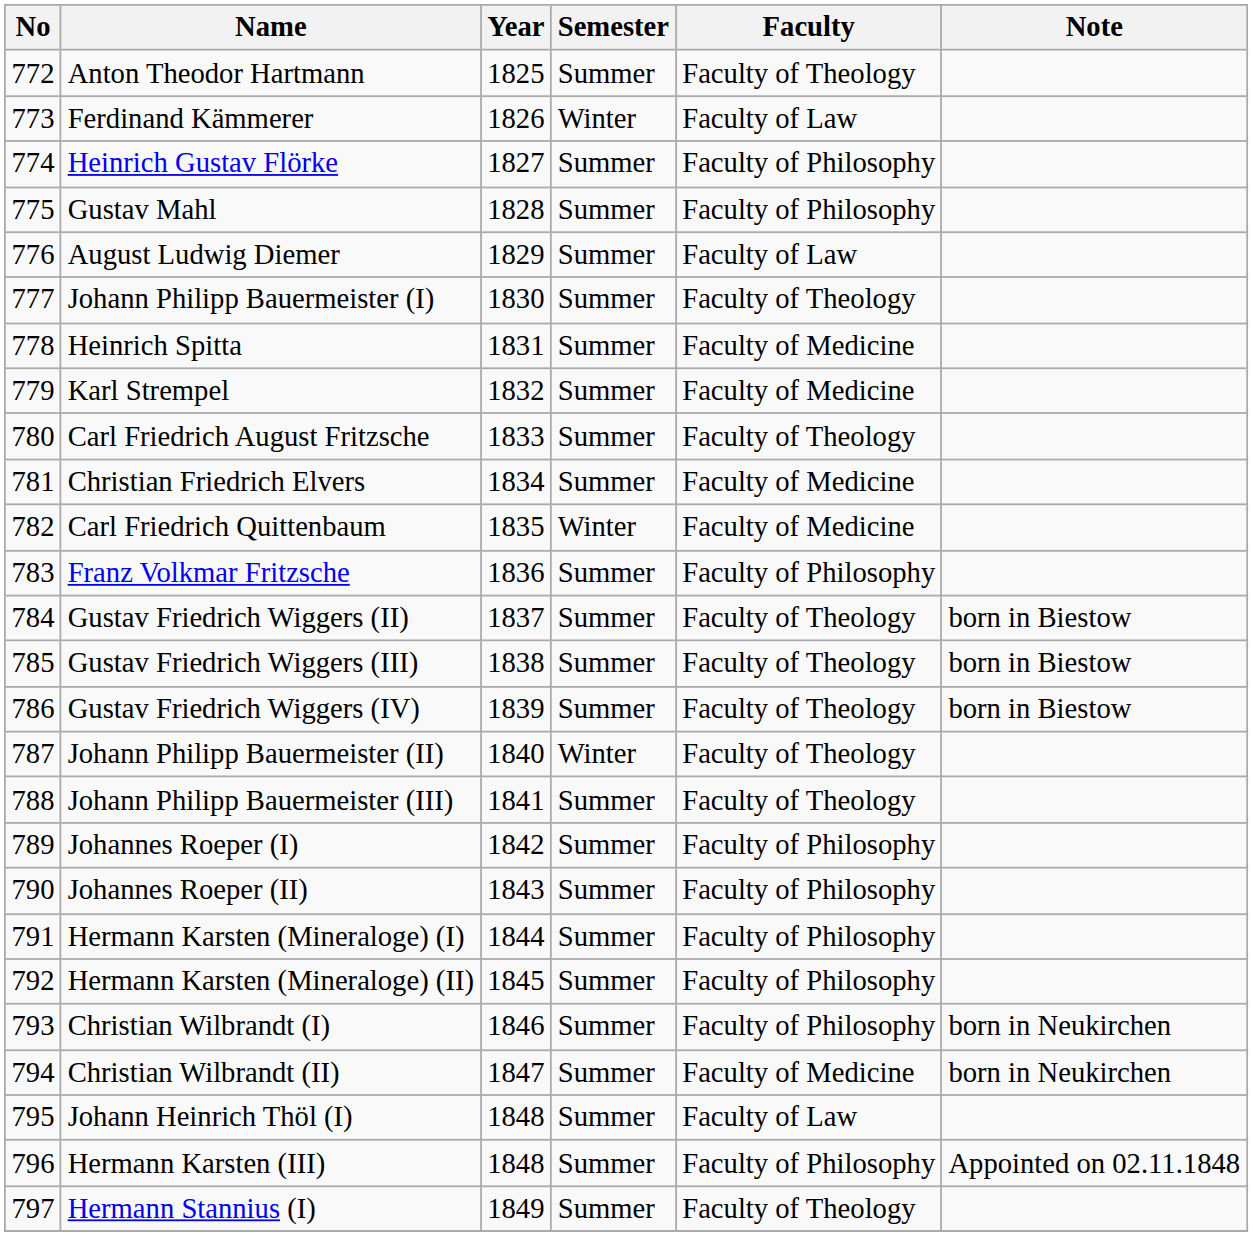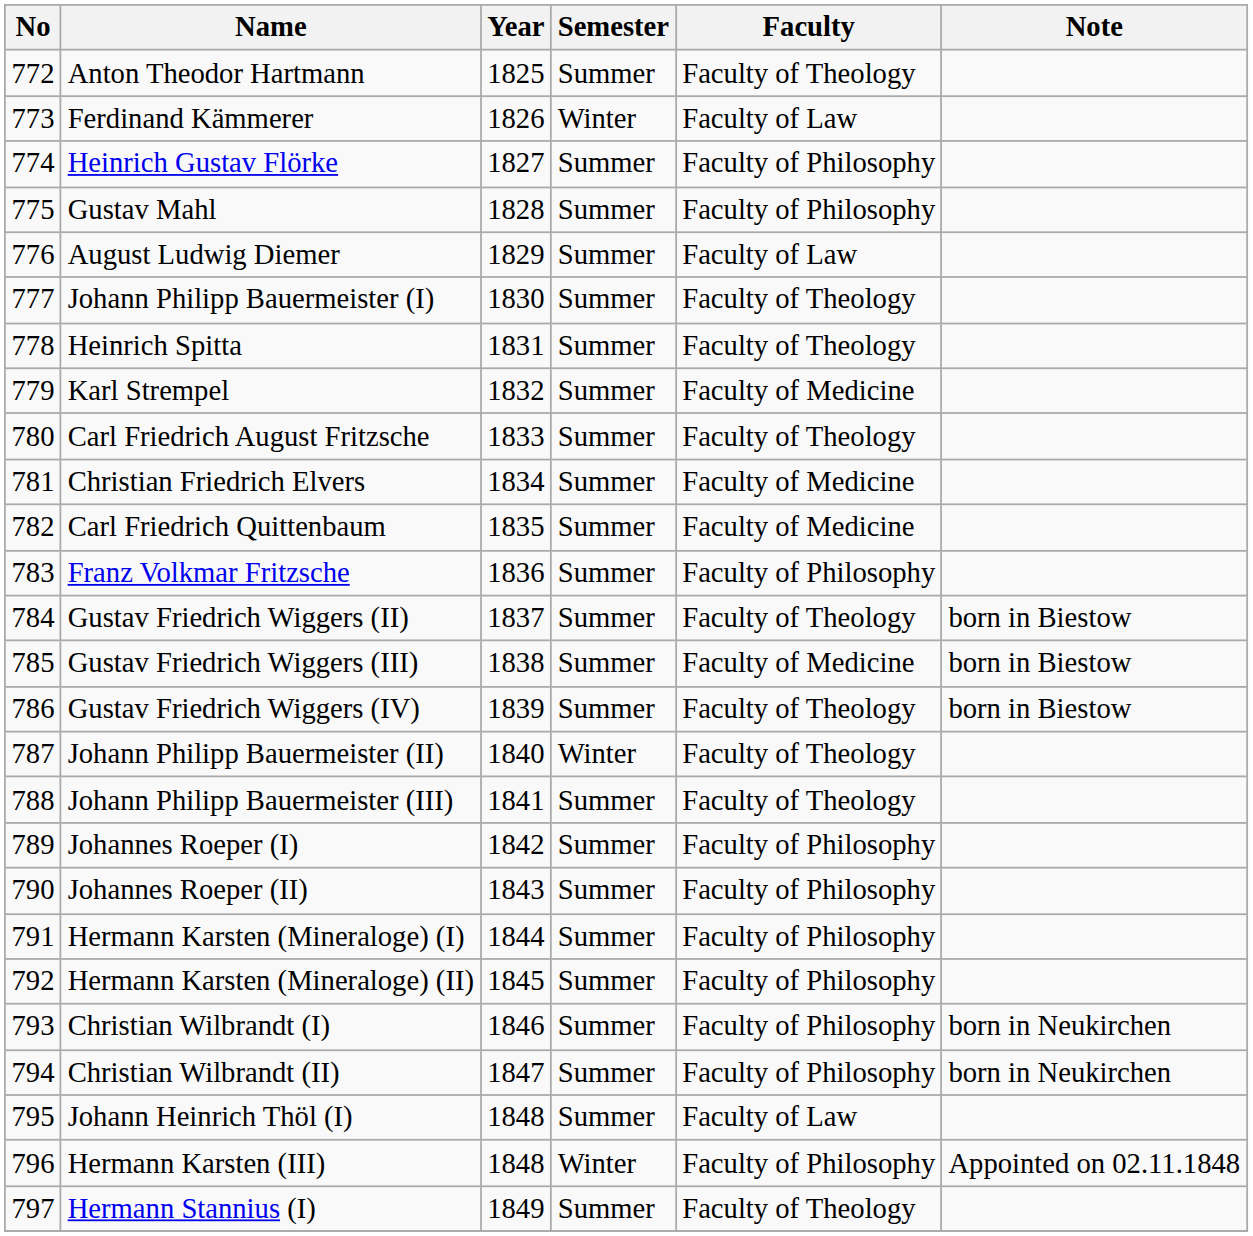Heinrich Spitta | Faculty: Faculty of Medicine -> Faculty of Theology
Carl Friedrich Quittenbaum | Semester: Winter -> Summer
Gustav Friedrich Wiggers (III) | Faculty: Faculty of Theology -> Faculty of Medicine
Christian Wilbrandt (II) | Faculty: Faculty of Medicine -> Faculty of Philosophy
Hermann Karsten (III) | Semester: Summer -> Winter
